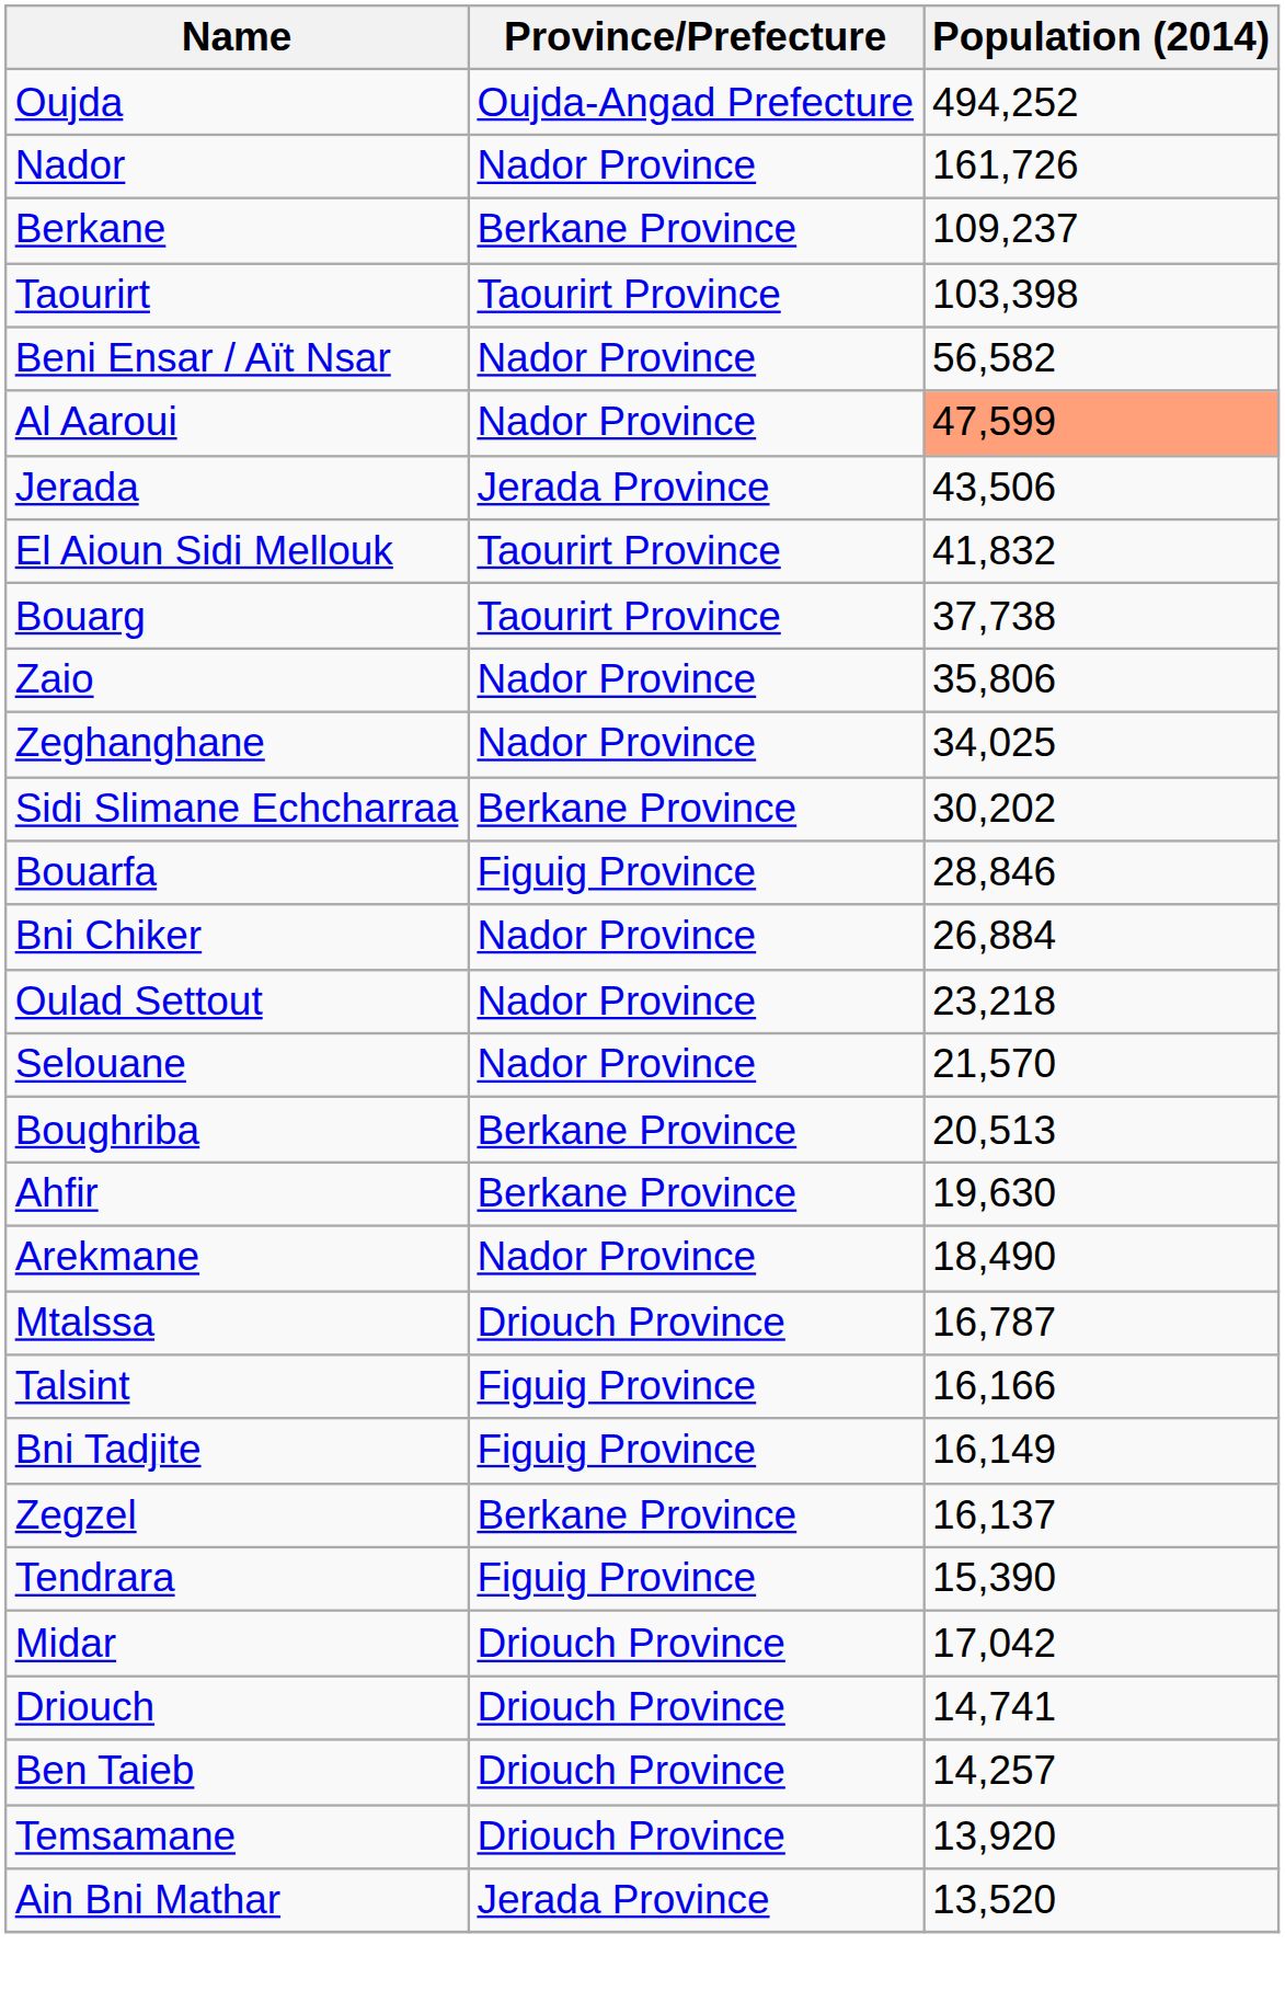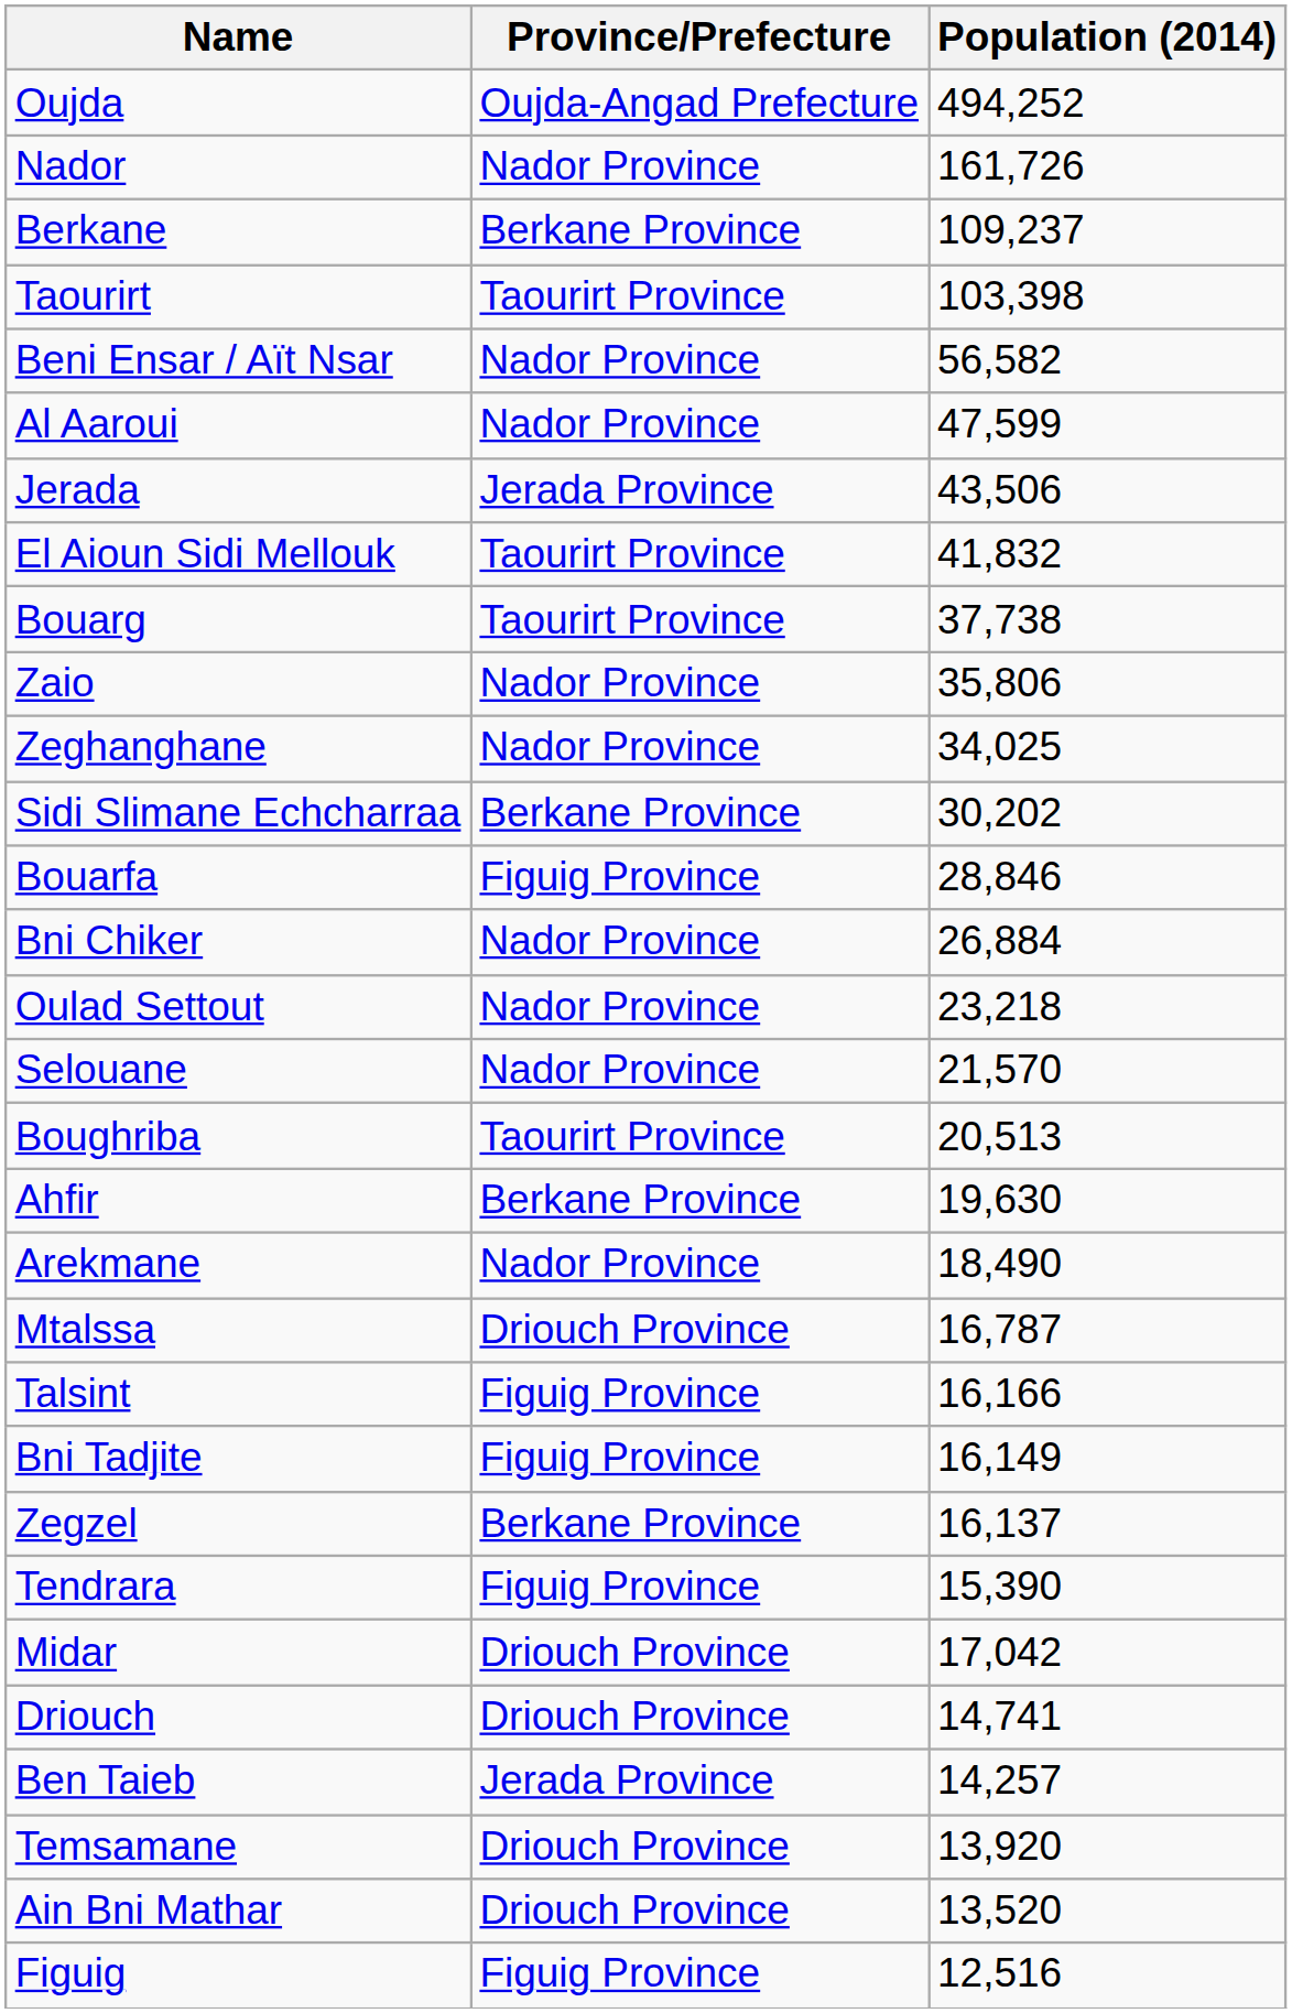Al Aaroui | Population (2014): lightsalmon background -> no background
Boughriba | Province/Prefecture: Berkane Province -> Taourirt Province
Ben Taieb | Province/Prefecture: Driouch Province -> Jerada Province
Ain Bni Mathar | Province/Prefecture: Jerada Province -> Driouch Province
+ row: Figuig | Figuig Province | 12,516
